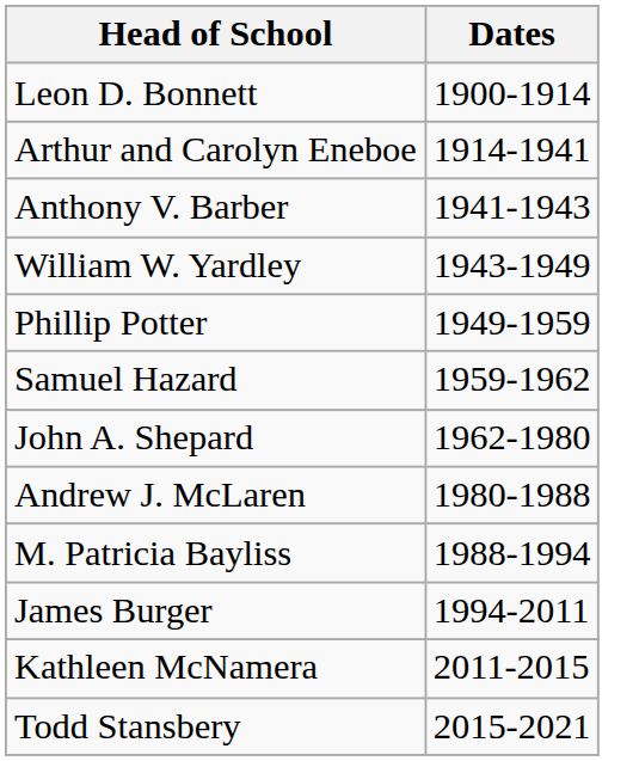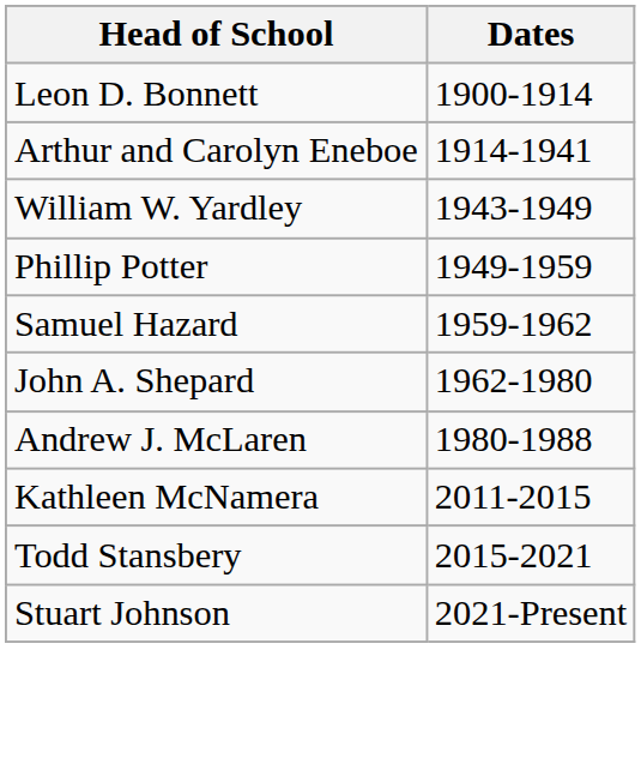- row: Anthony V. Barber | 1941-1943
- row: M. Patricia Bayliss | 1988-1994
- row: James Burger | 1994-2011
+ row: Stuart Johnson | 2021-Present
